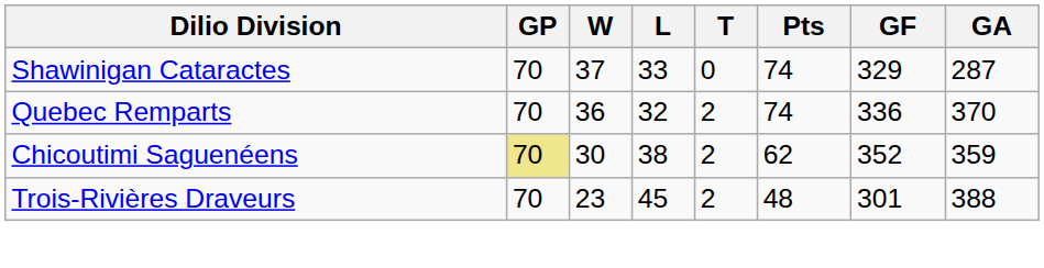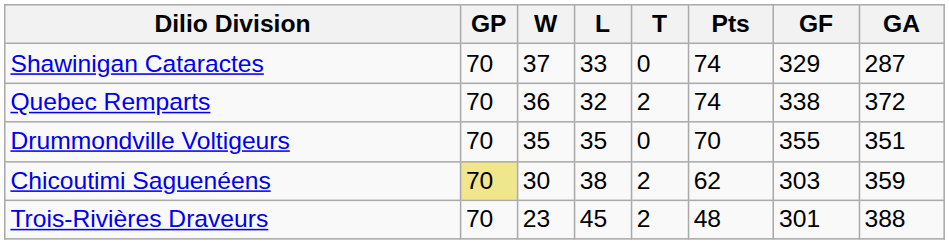Quebec Remparts | GF: 336 -> 338
Quebec Remparts | GA: 370 -> 372
+ row: Drummondville Voltigeurs | 70 | 35 | 35 | 0 | 70 | 355 | 351
Chicoutimi Saguenéens | GF: 352 -> 303
